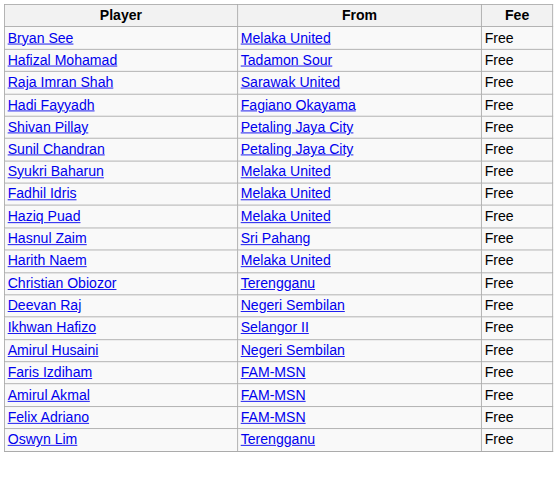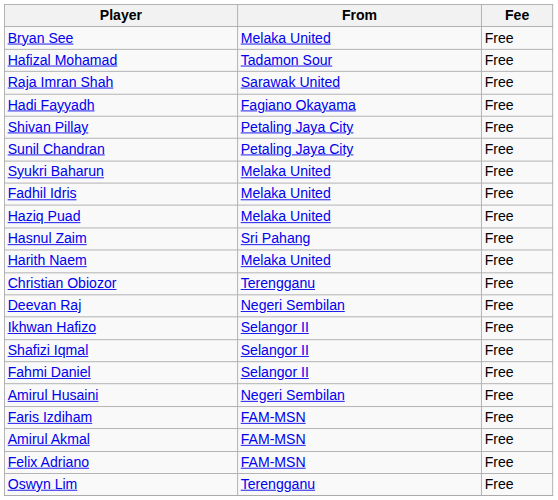+ row: Shafizi Iqmal | Selangor II | Free
+ row: Fahmi Daniel | Selangor II | Free
